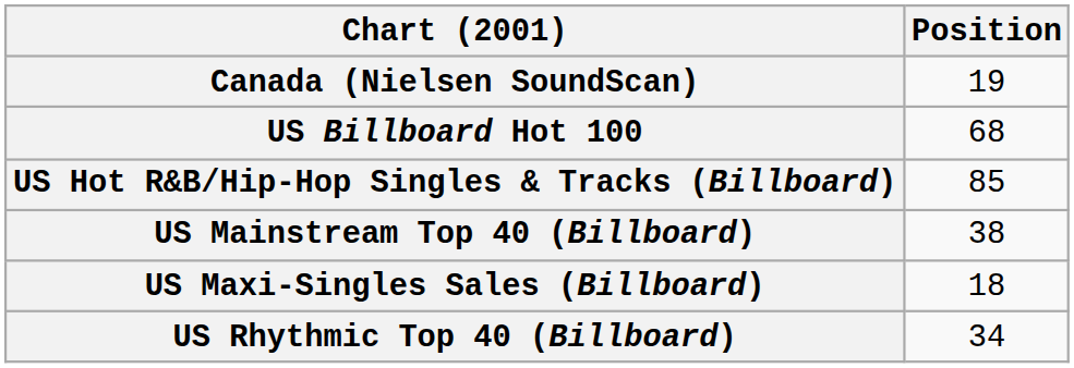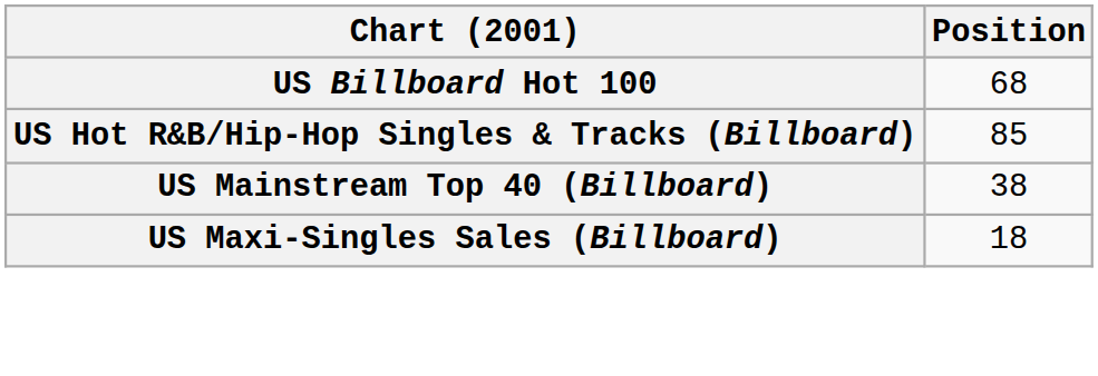- row: Canada (Nielsen SoundScan) | 19
- row: US Rhythmic Top 40 (Billboard) | 34
